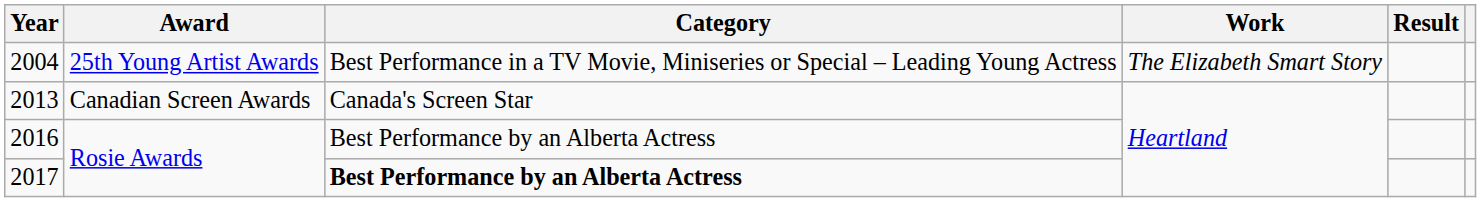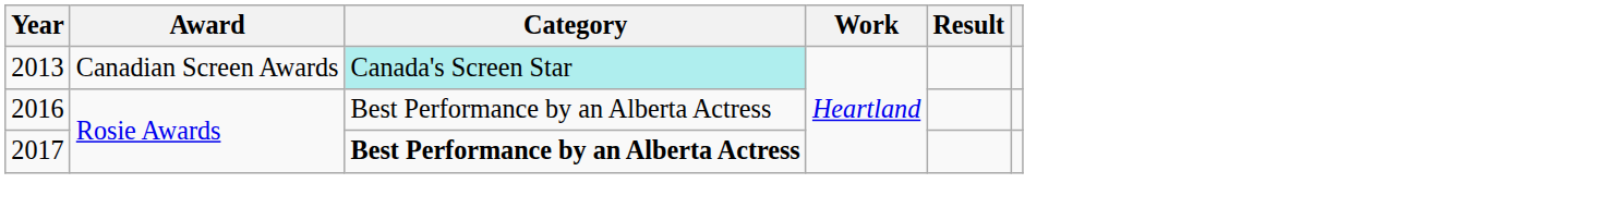- row: 2004 | 25th Young Artist Awards | Best Performance in a TV Movie, Miniseries or Special – Leading Young Actress | The Elizabeth Smart Story
2013 | Category: no background -> paleturquoise background
